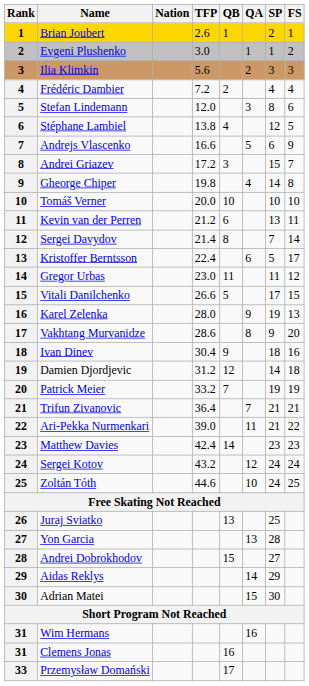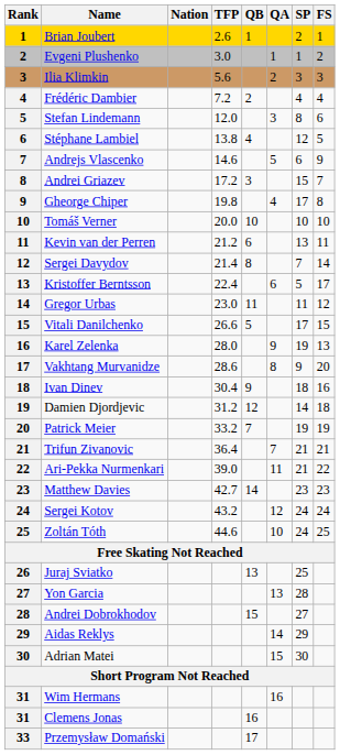Andrejs Vlascenko | TFP: 16.6 -> 14.6
Gheorge Chiper | SP: 14 -> 17
Matthew Davies | TFP: 42.4 -> 42.7
